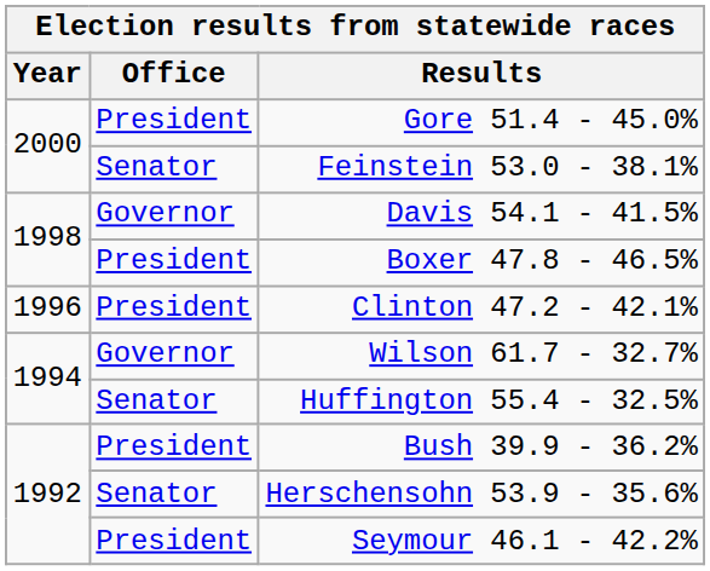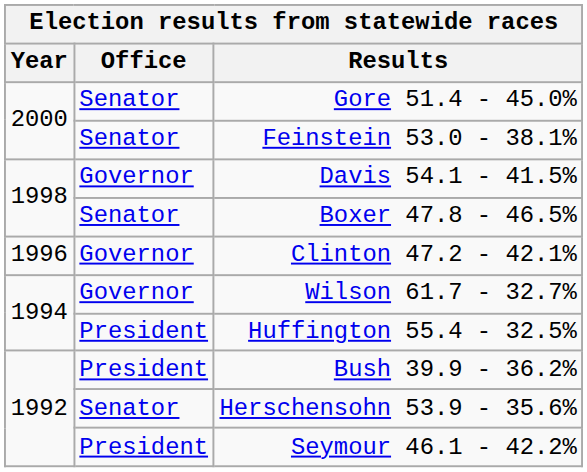Gore 51.4 - 45.0% | Office: President -> Senator
Boxer 47.8 - 46.5% | Office: President -> Senator
Clinton 47.2 - 42.1% | Office: President -> Governor
Huffington 55.4 - 32.5% | Office: Senator -> President
